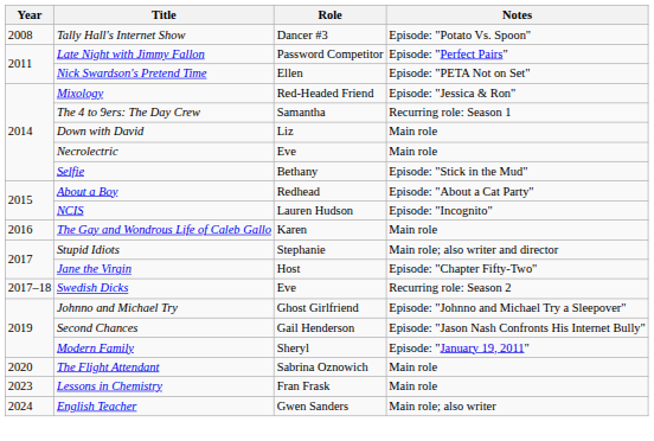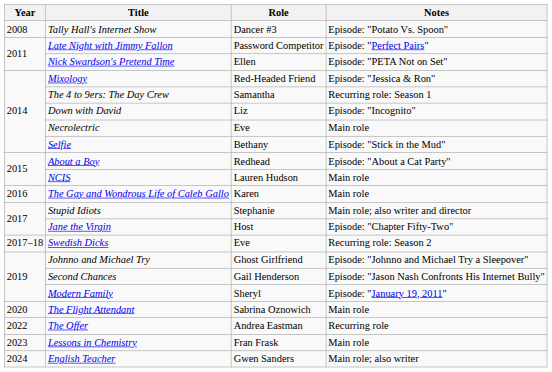Down with David | Notes: Main role -> Episode: "Incognito"
NCIS | Notes: Episode: "Incognito" -> Main role
+ row: 2022 | The Offer | Andrea Eastman | Recurring role
